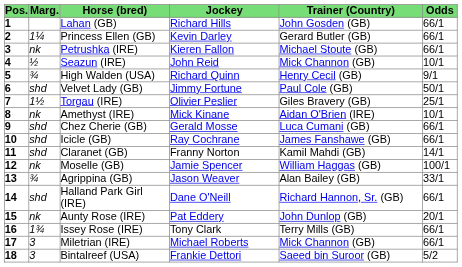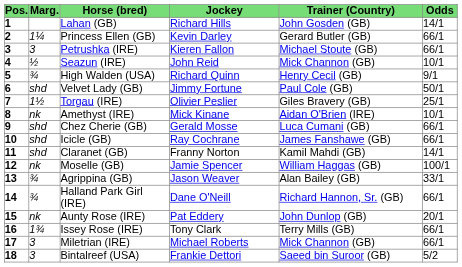Lahan (GB) | Odds: 66/1 -> 14/1
Petrushka (IRE) | Marg.: nk -> 3
Halland Park Girl (IRE) | Marg.: shd -> ¾
